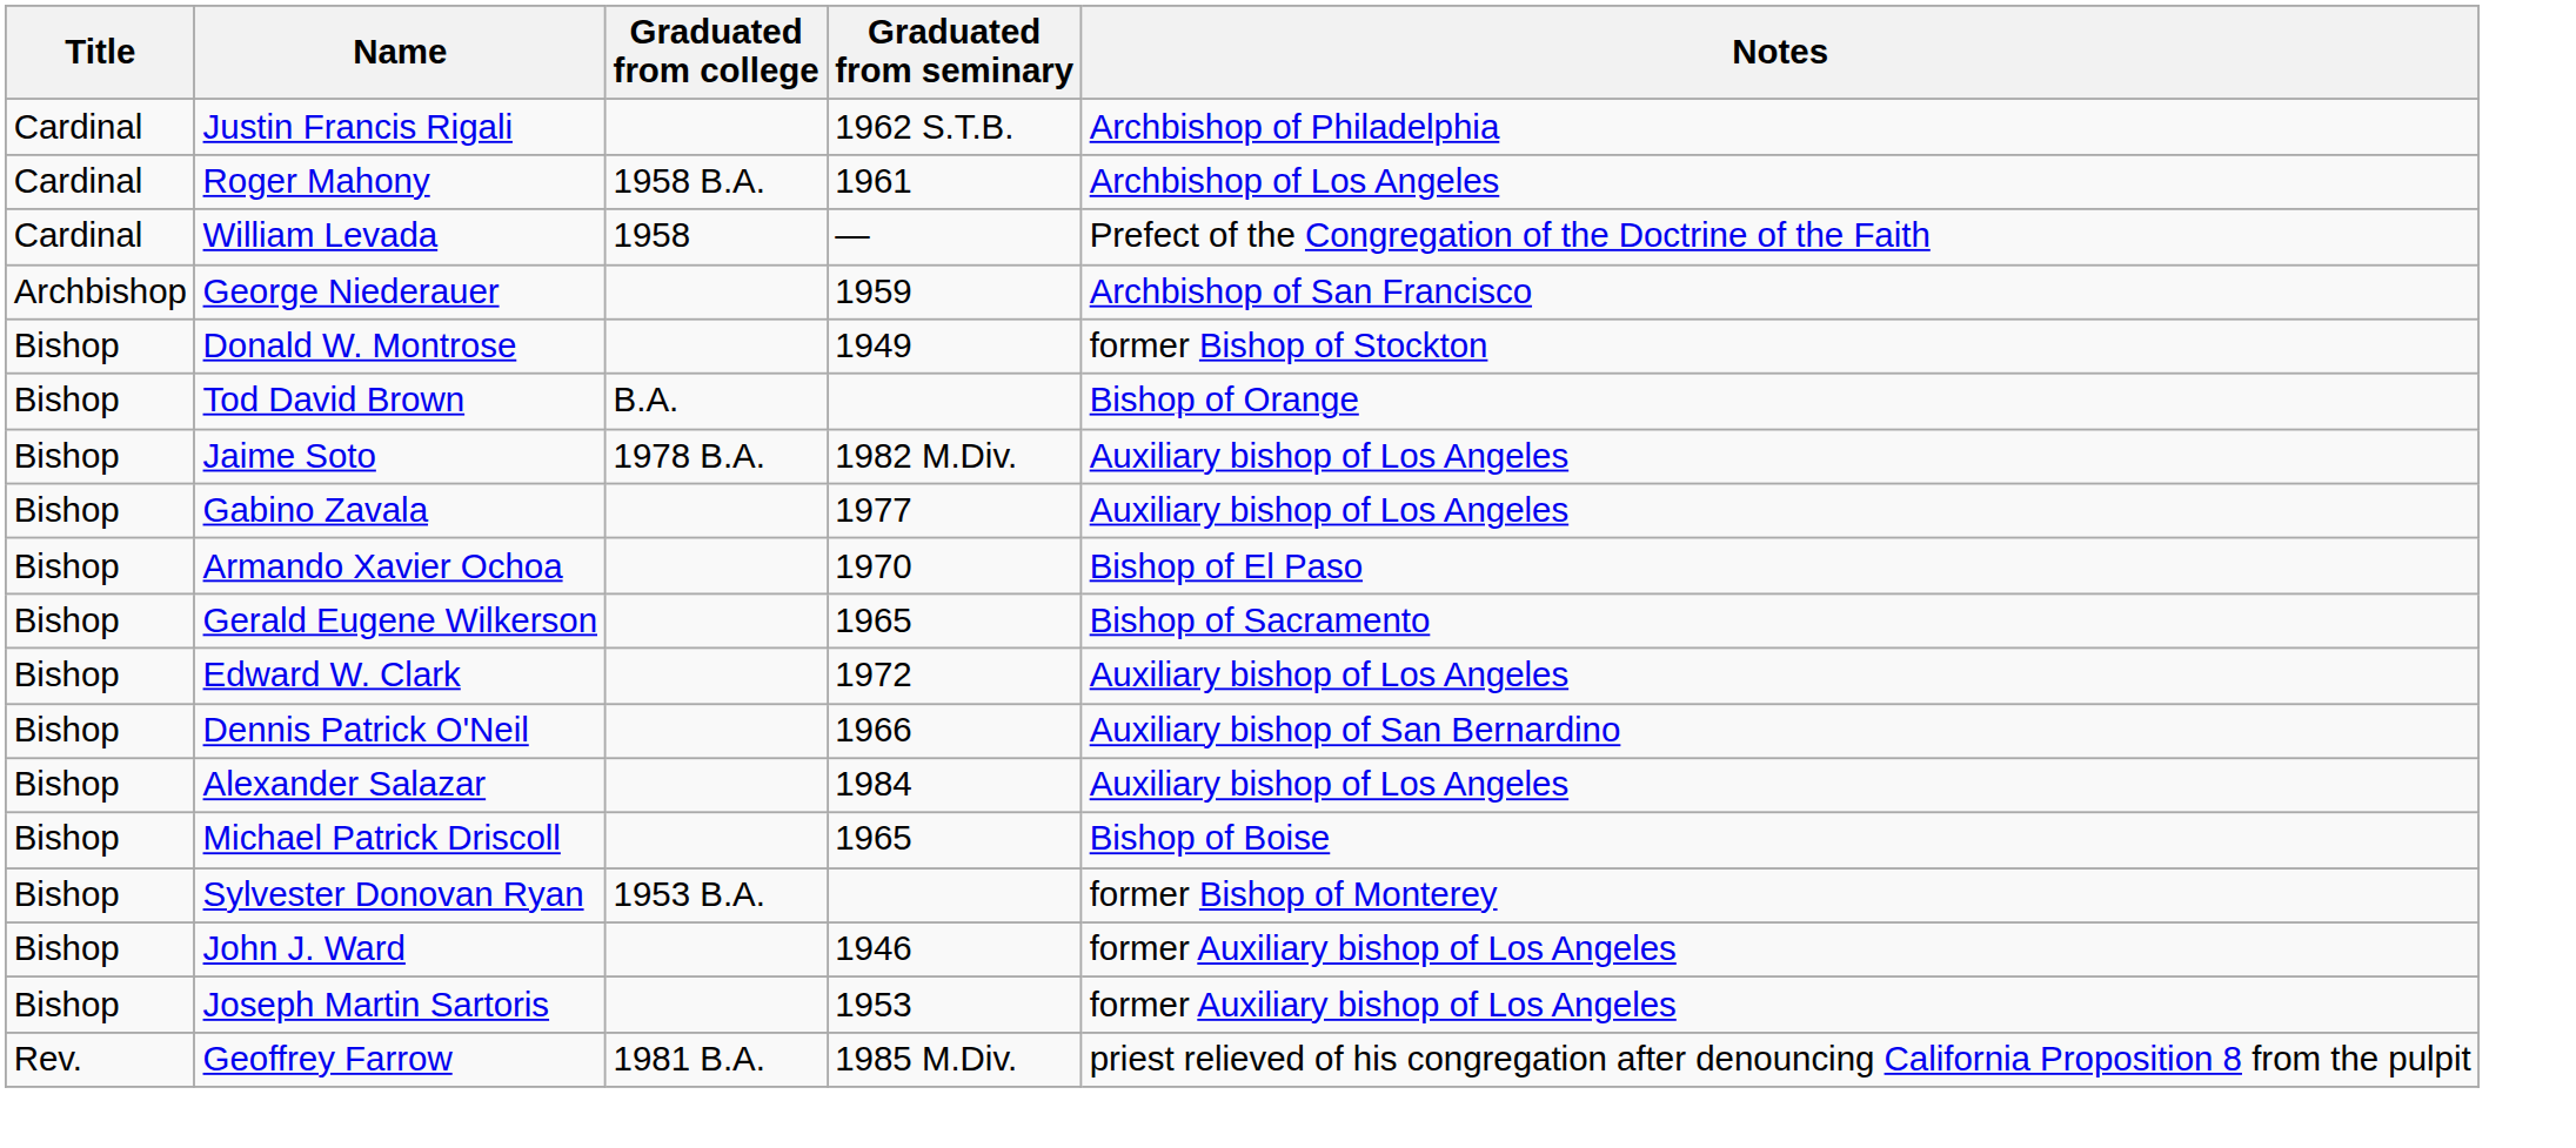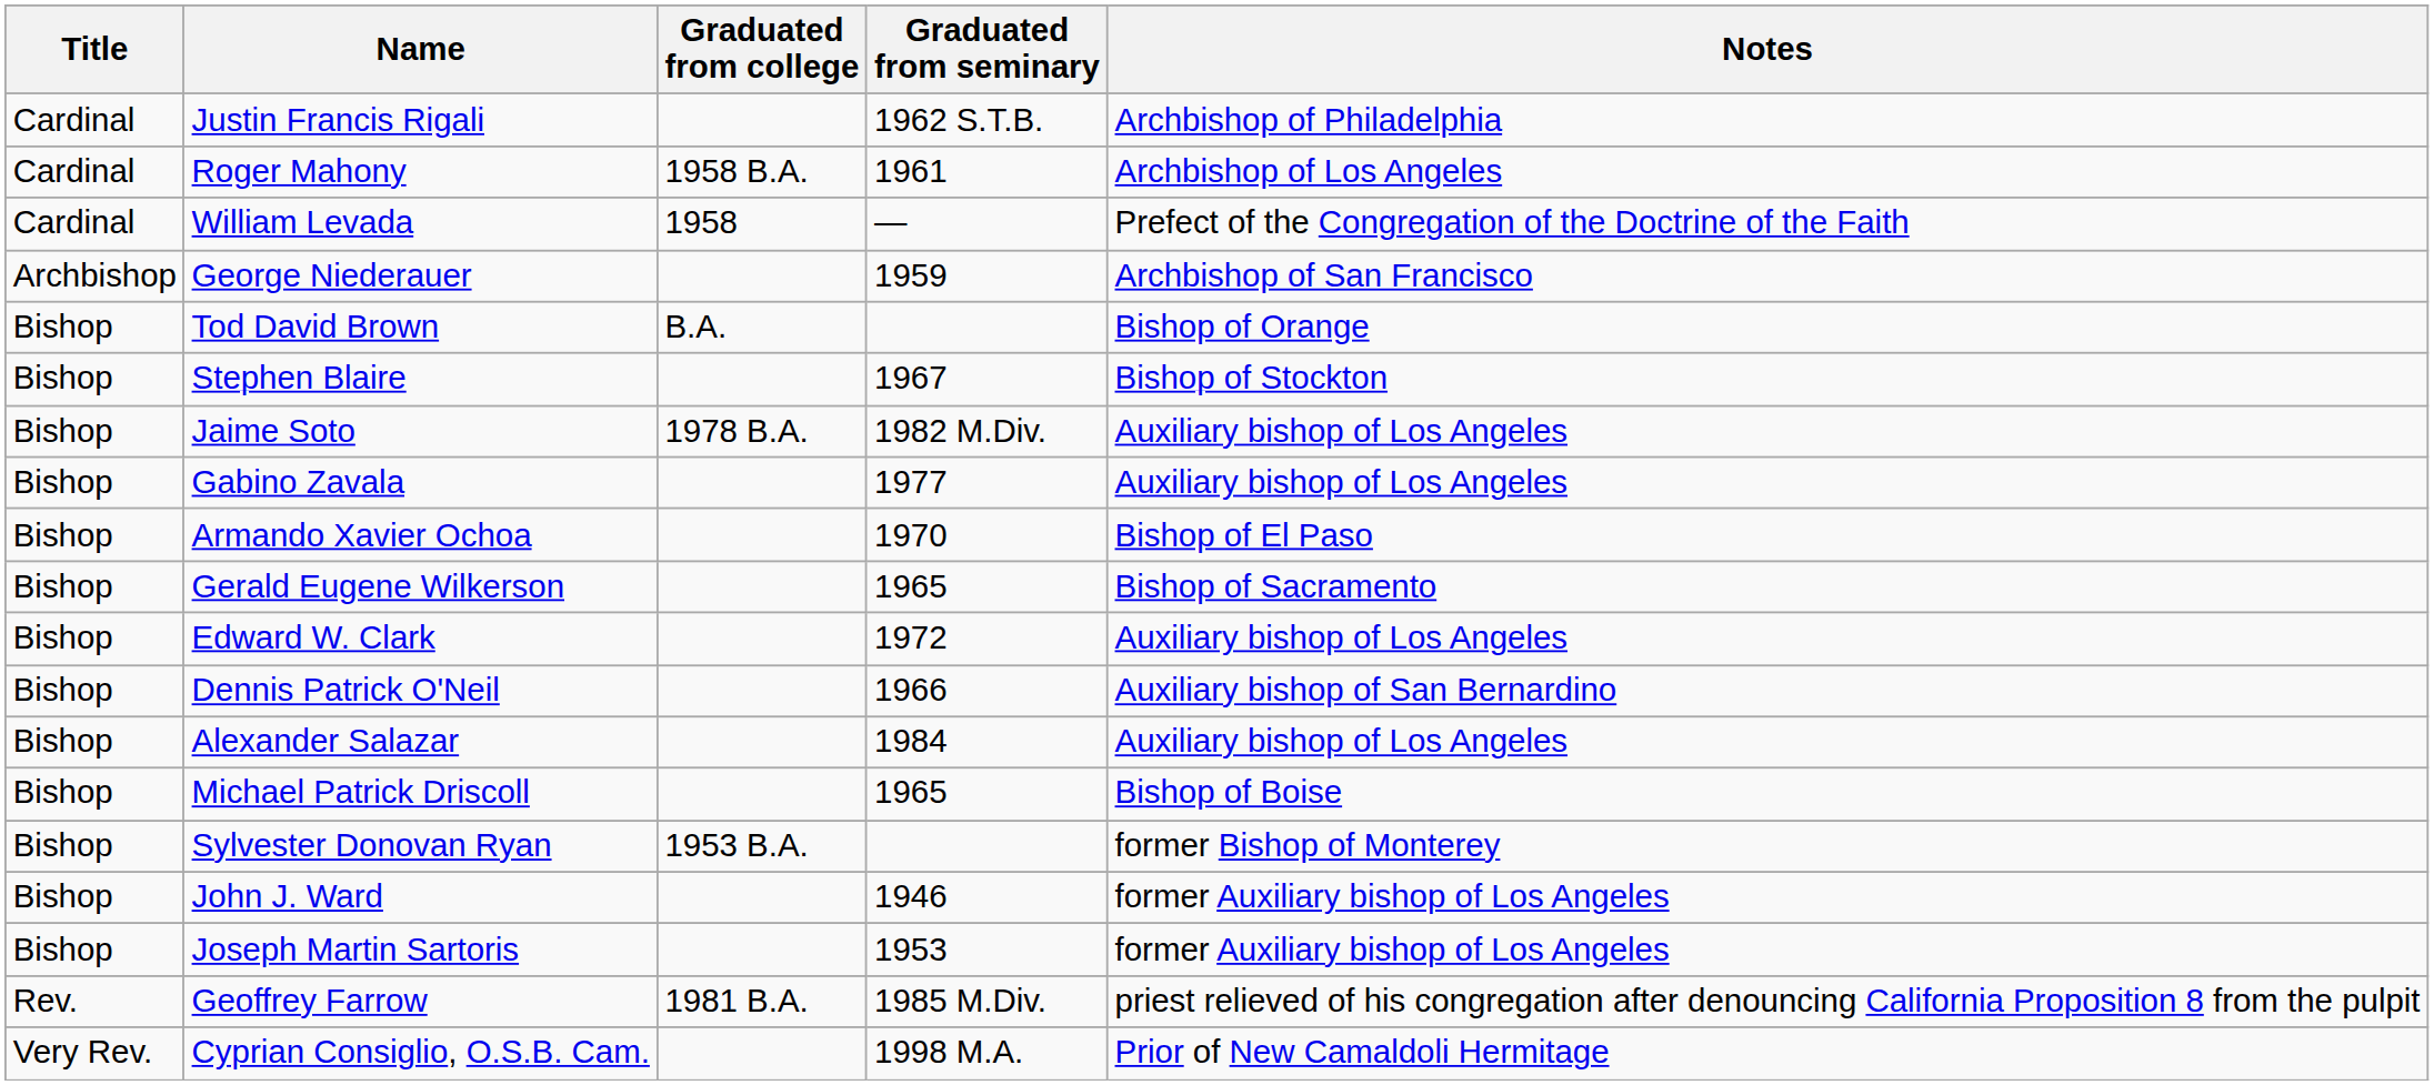- row: Bishop | Donald W. Montrose | 1949 | former Bishop of Stockton
+ row: Bishop | Stephen Blaire | 1967 | Bishop of Stockton
+ row: Very Rev. | Cyprian Consiglio, O.S.B. Cam. | 1998 M.A. | Prior of New Camaldoli Hermitage
